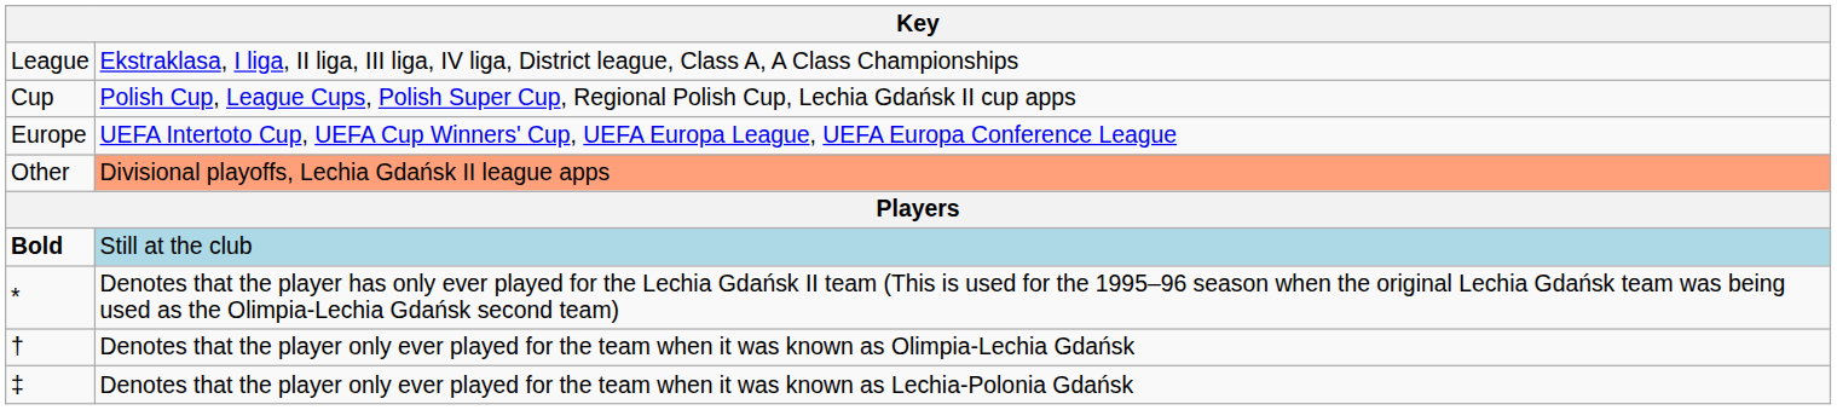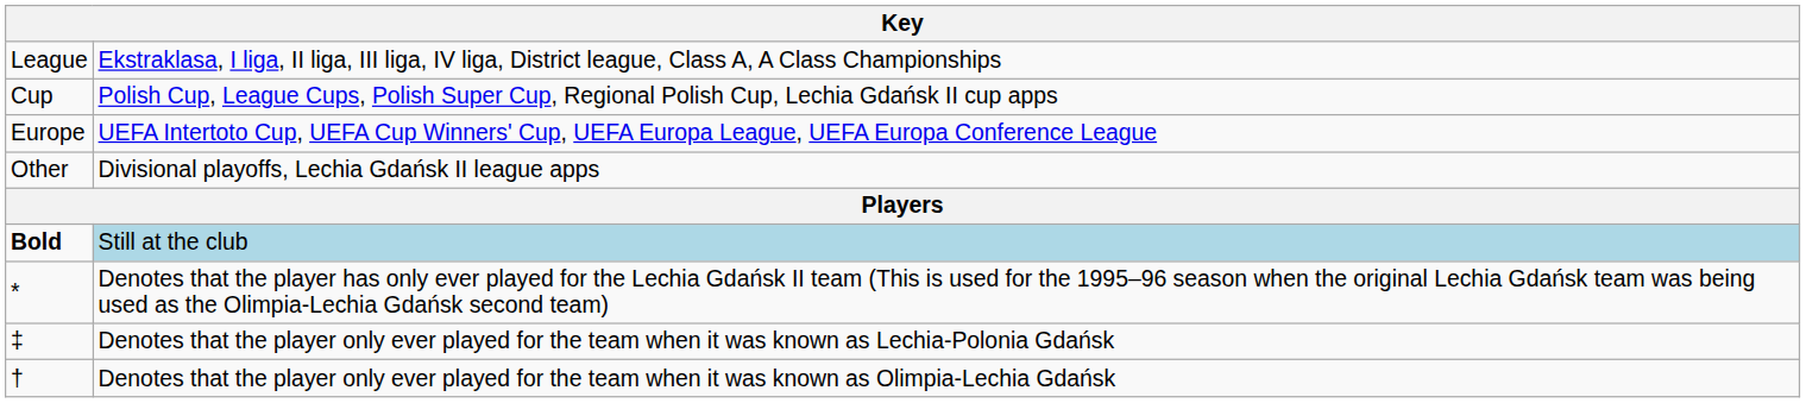Other | column 2: lightsalmon background -> no background
rows swapped: † <-> ‡
